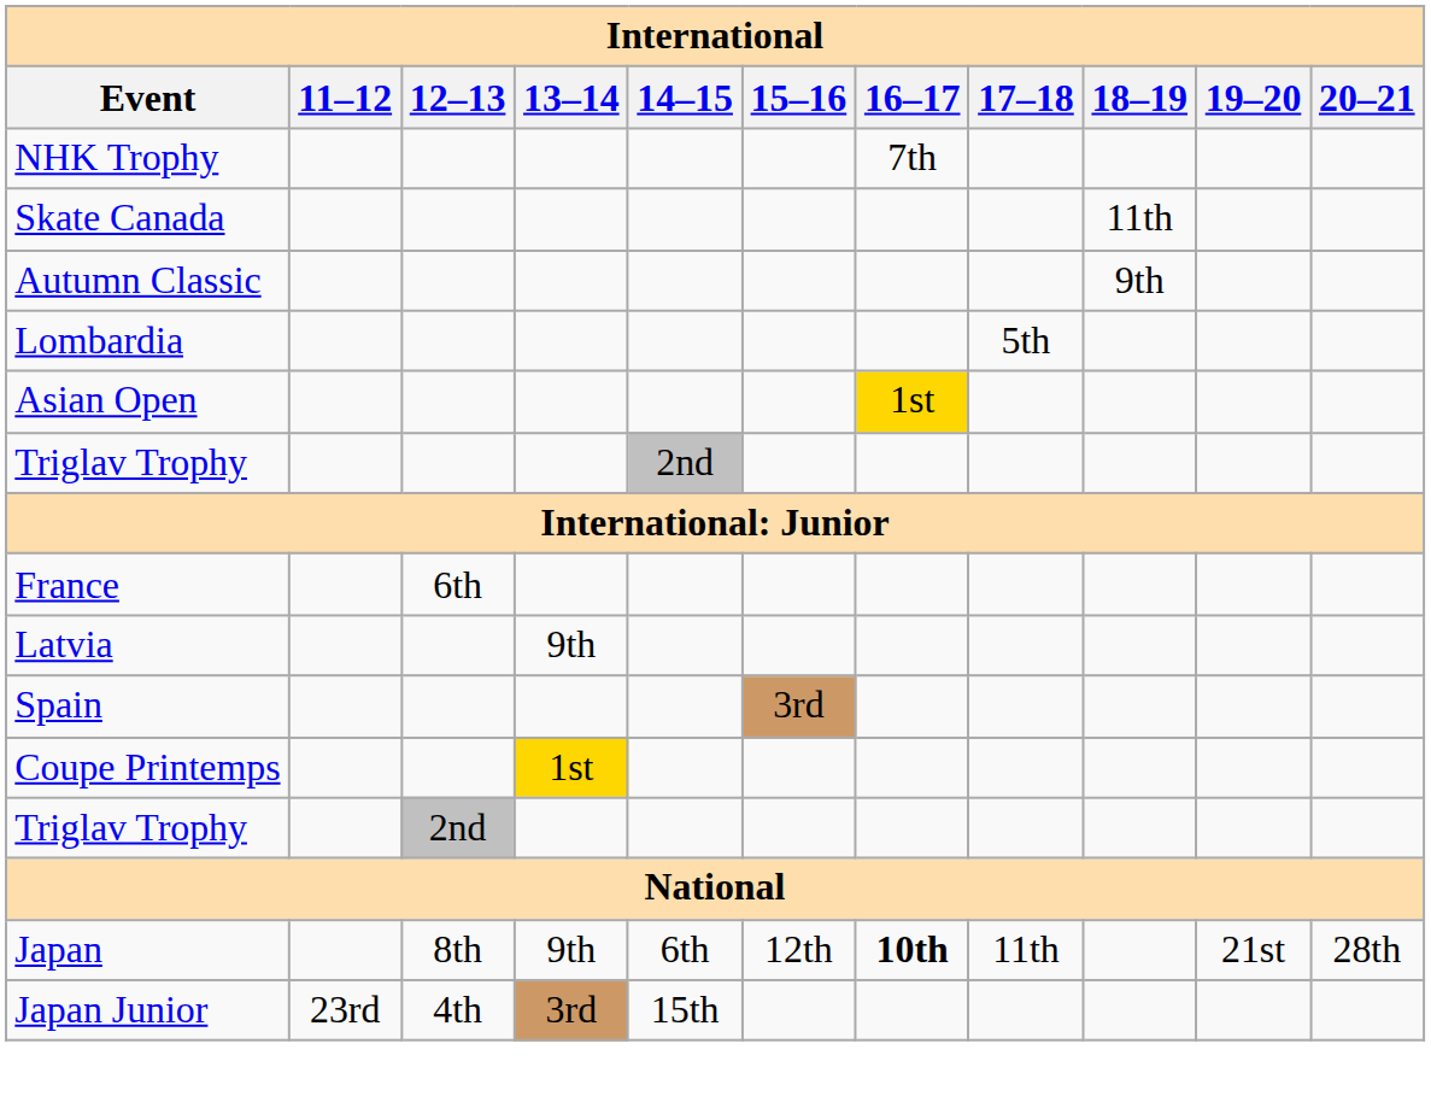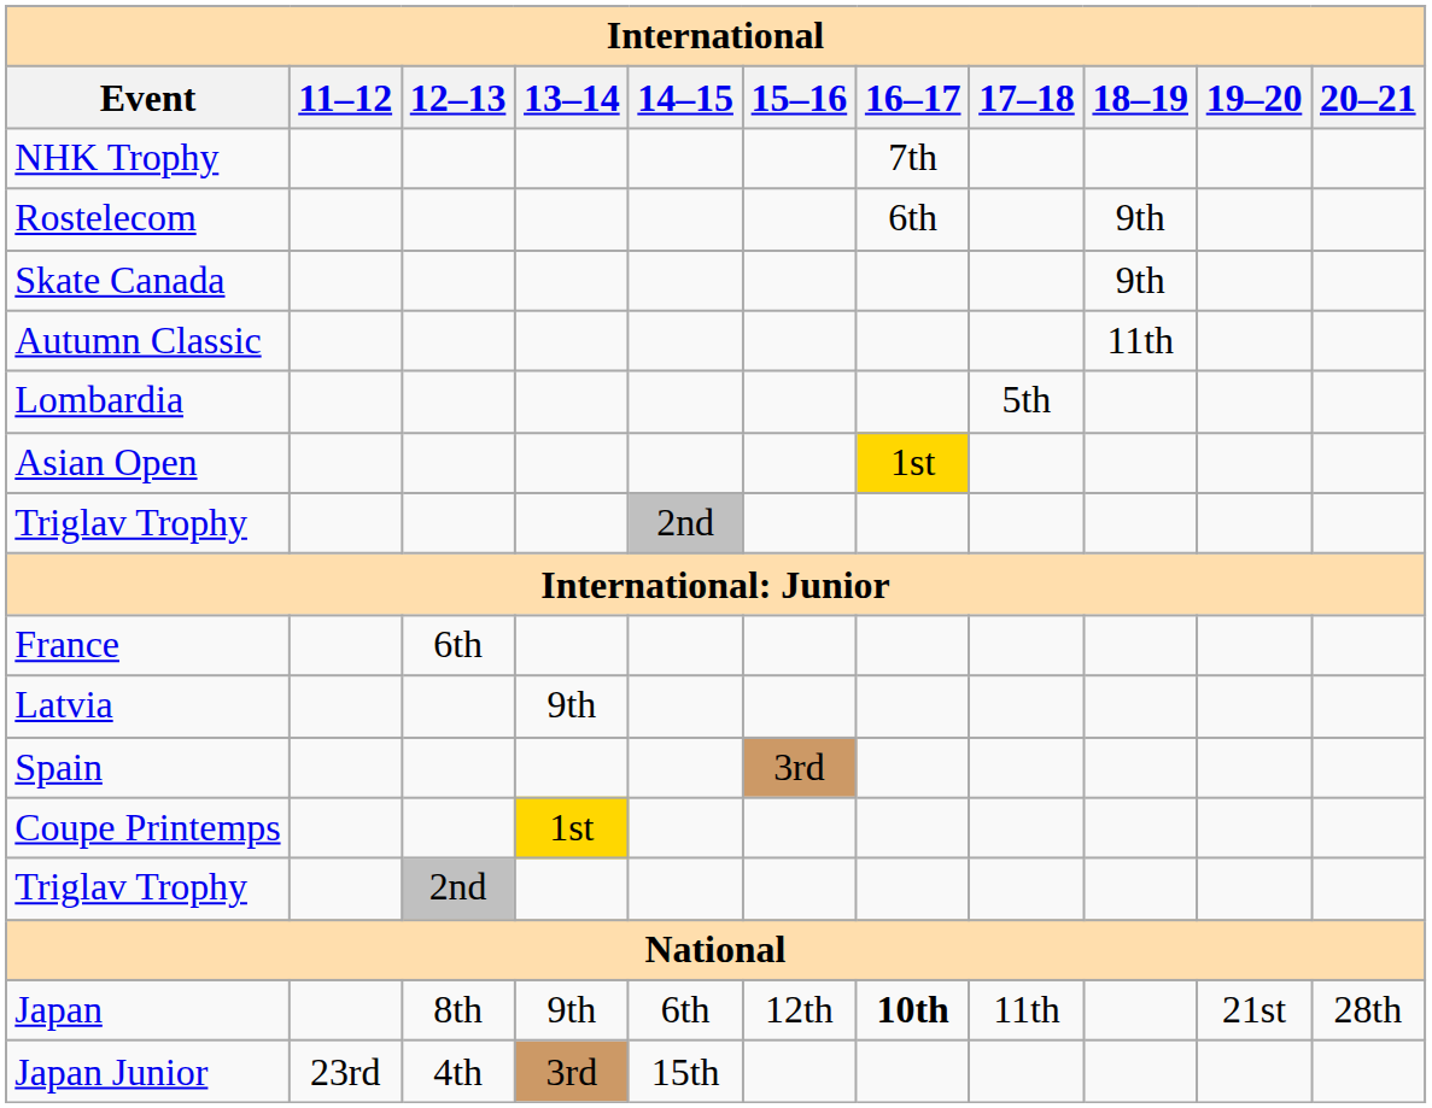+ row: Rostelecom | 6th | 9th
Skate Canada | 18–19: 11th -> 9th
Autumn Classic | 18–19: 9th -> 11th
